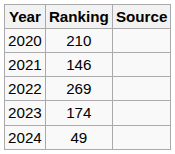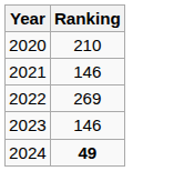- column: Source
2023 | Ranking: 174 -> 146
2024 | Ranking: normal -> bold
